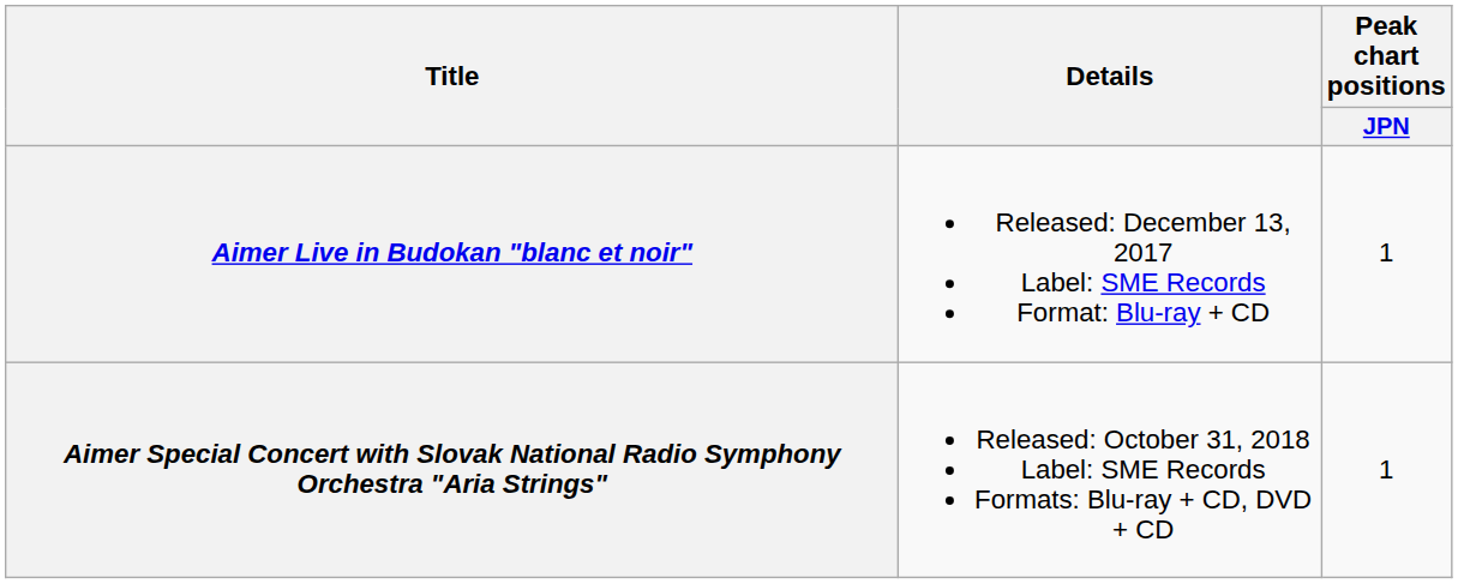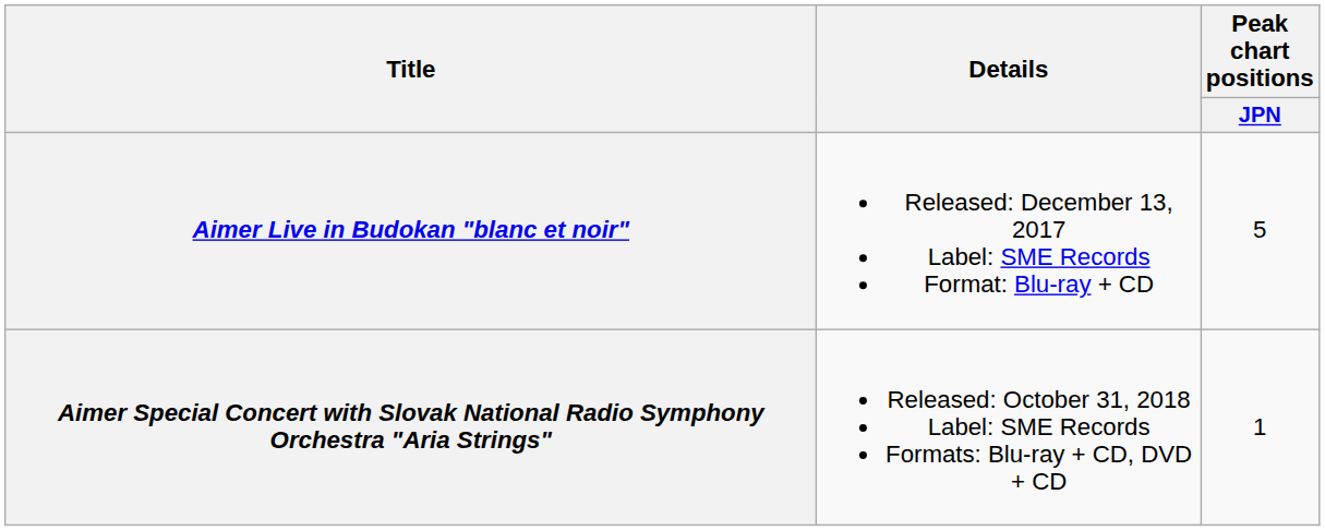Aimer Live in Budokan "blanc et noir" | Peak chart positions / JPN: 1 -> 5
